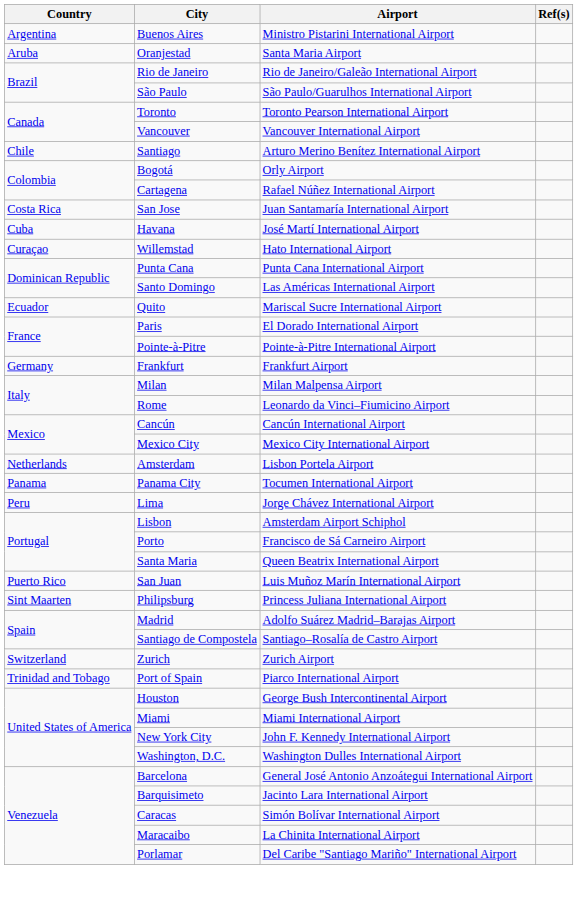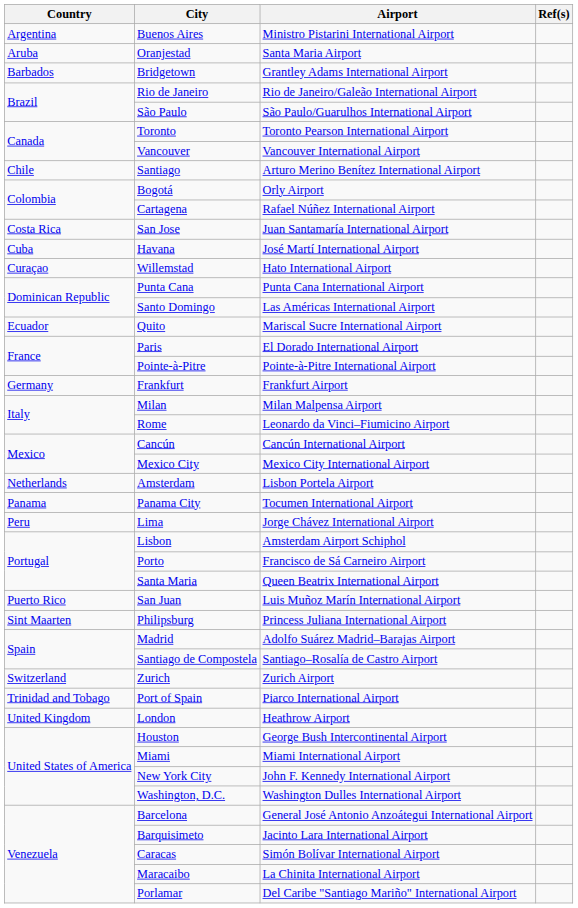+ row: Barbados | Bridgetown | Grantley Adams International Airport
+ row: United Kingdom | London | Heathrow Airport
